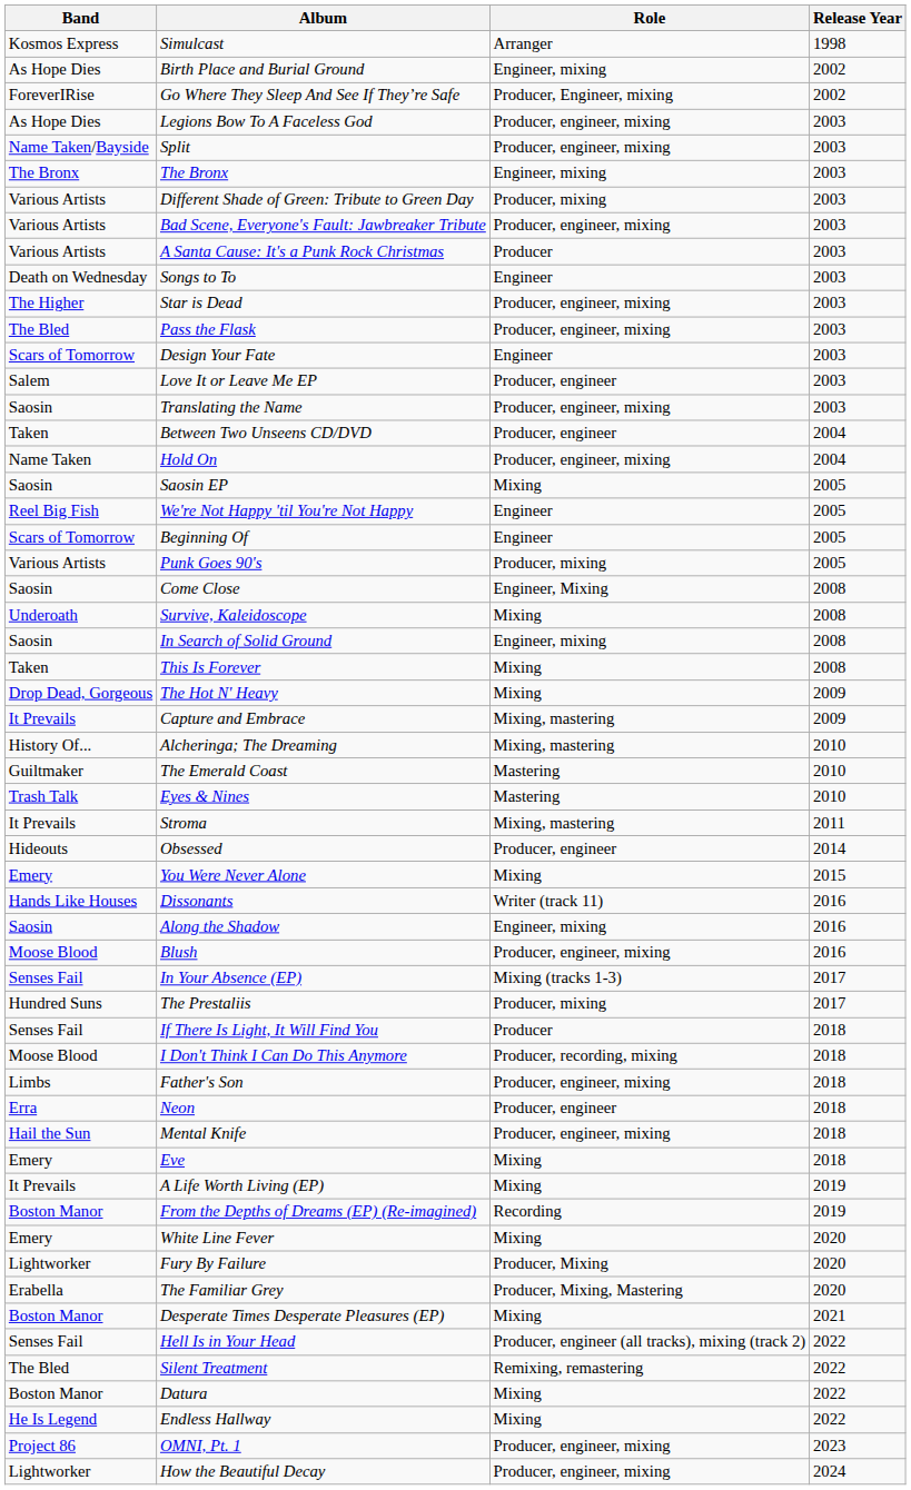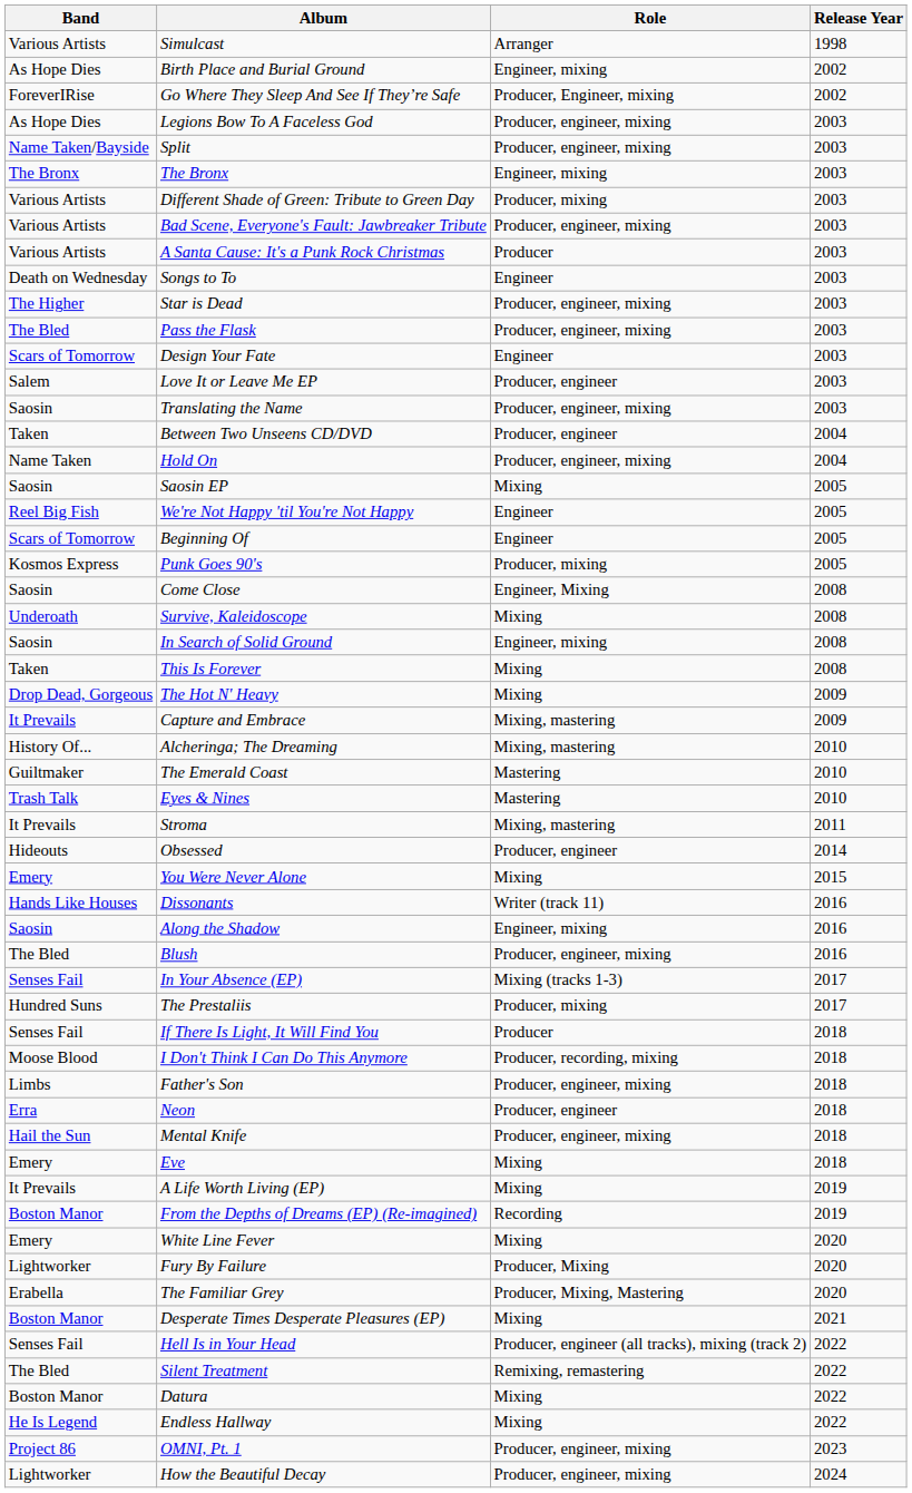Simulcast | Band: Kosmos Express -> Various Artists
Punk Goes 90's | Band: Various Artists -> Kosmos Express
Blush | Band: Moose Blood -> The Bled
